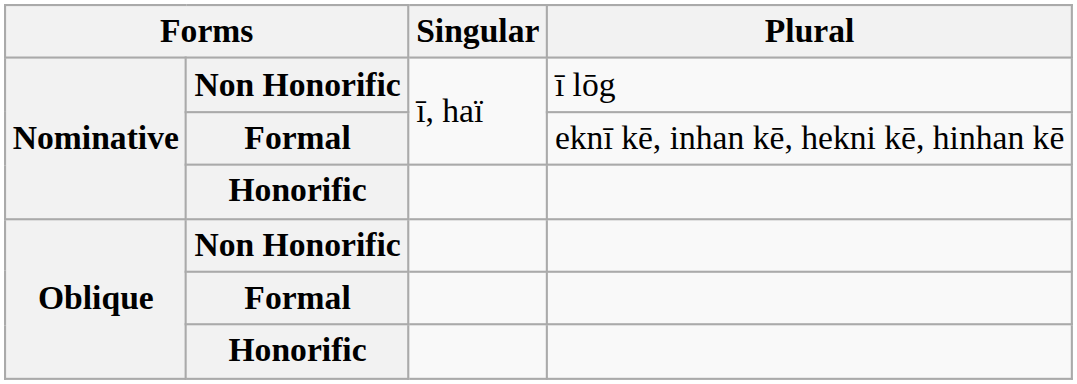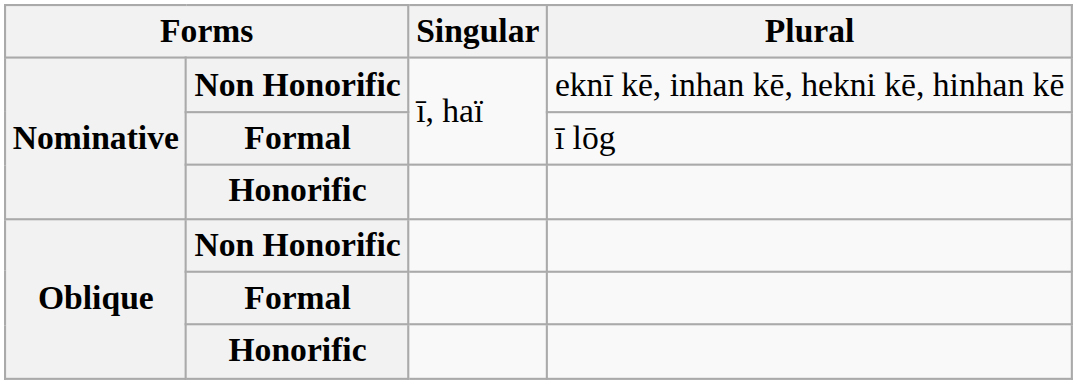Nominative / Non Honorific | Plural: ī lōg -> eknī kē, inhan kē, hekni kē, hinhan kē
Nominative / Formal | Plural: eknī kē, inhan kē, hekni kē, hinhan kē -> ī lōg
